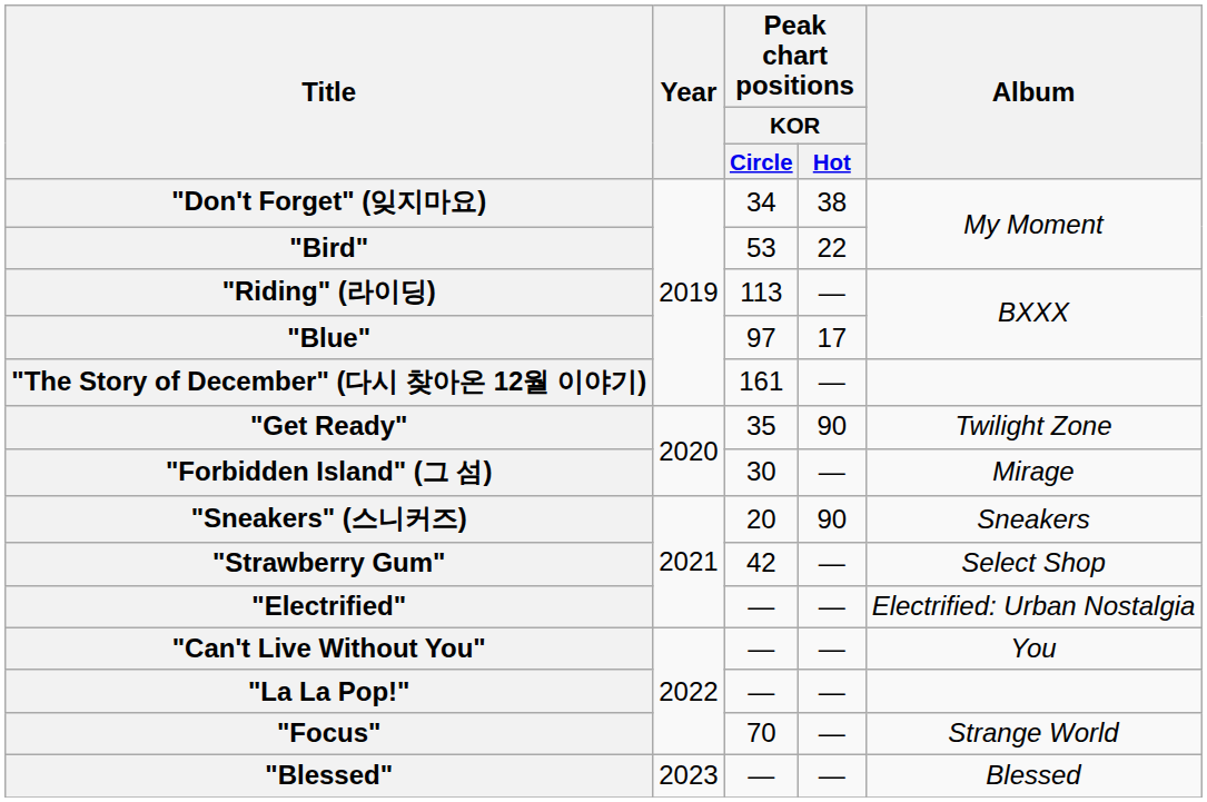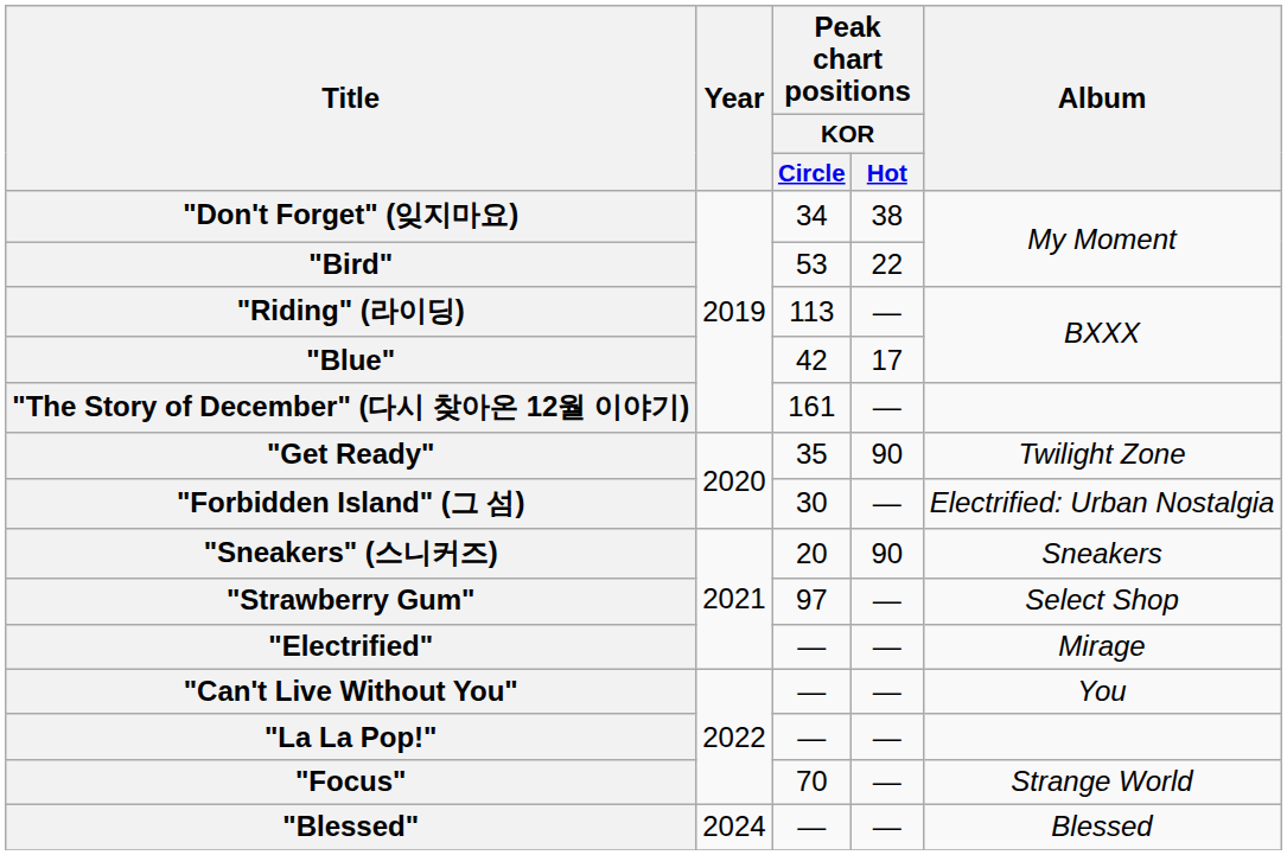"Blue" | Peak chart positions / KOR / Circle: 97 -> 42
"Forbidden Island" (그 섬) | Album: Mirage -> Electrified: Urban Nostalgia
"Strawberry Gum" | Peak chart positions / KOR / Circle: 42 -> 97
"Electrified" | Album: Electrified: Urban Nostalgia -> Mirage
"Blessed" | Year: 2023 -> 2024
